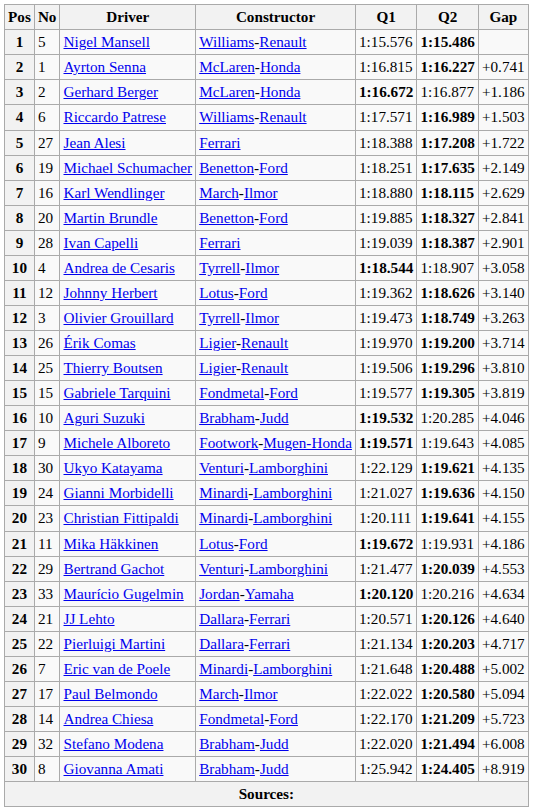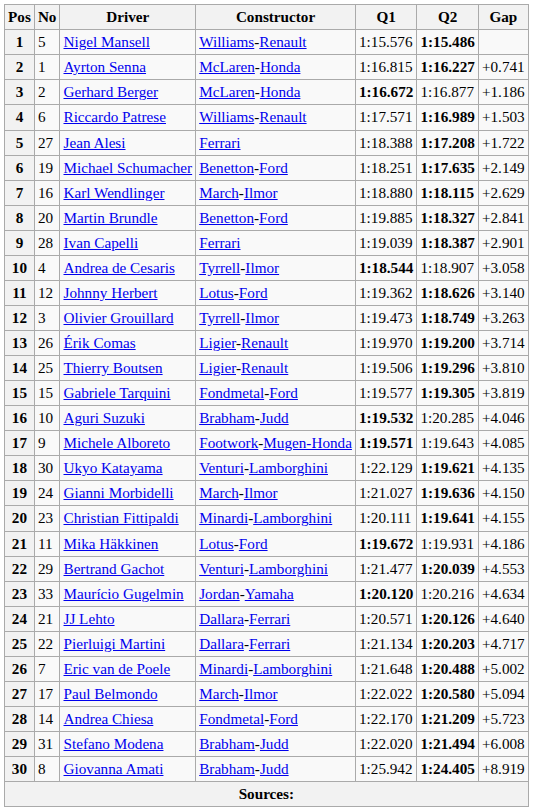Gianni Morbidelli | Constructor: Minardi-Lamborghini -> March-Ilmor
Stefano Modena | No: 32 -> 31
